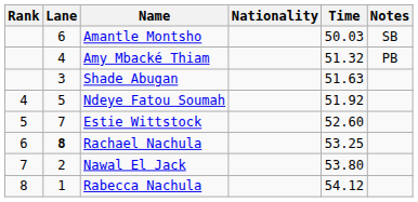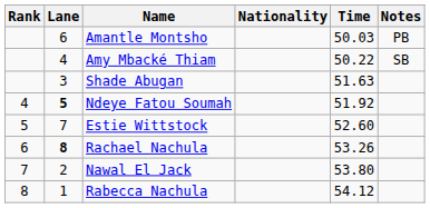Amantle Montsho | Notes: SB -> PB
Amy Mbacké Thiam | Time: 51.32 -> 50.22
Amy Mbacké Thiam | Notes: PB -> SB
Ndeye Fatou Soumah | Lane: normal -> bold
Rachael Nachula | Time: 53.25 -> 53.26
